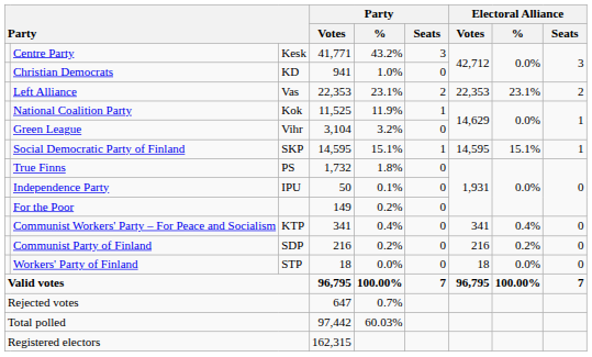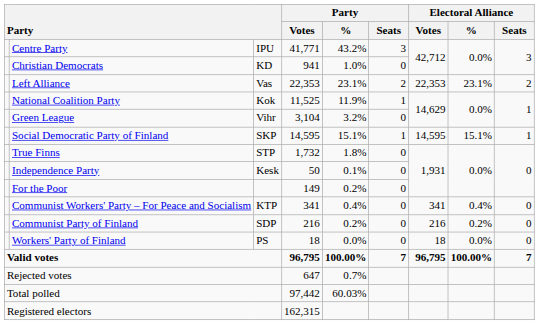Centre Party | column 3: Kesk -> IPU
True Finns | column 3: PS -> STP
Independence Party | column 3: IPU -> Kesk
Workers' Party of Finland | column 3: STP -> PS
